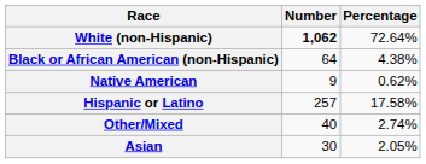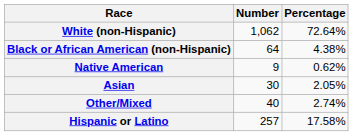White (non-Hispanic) | Number: bold -> normal
rows swapped: Asian <-> Hispanic or Latino
